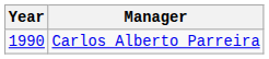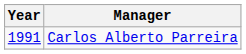Carlos Alberto Parreira | Year: 1990 -> 1991
